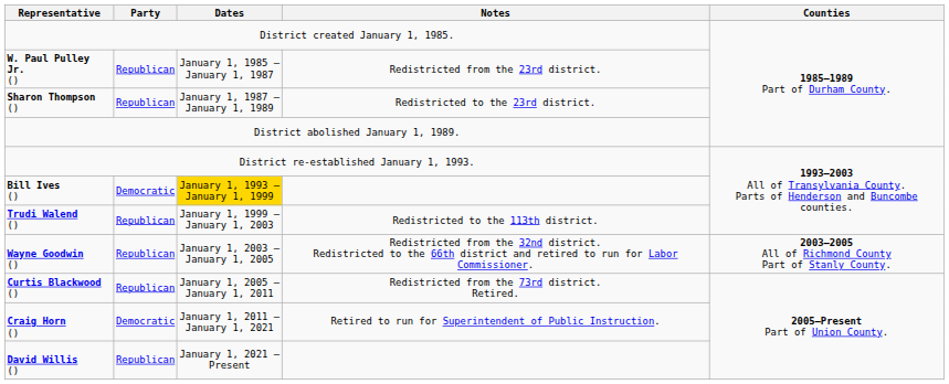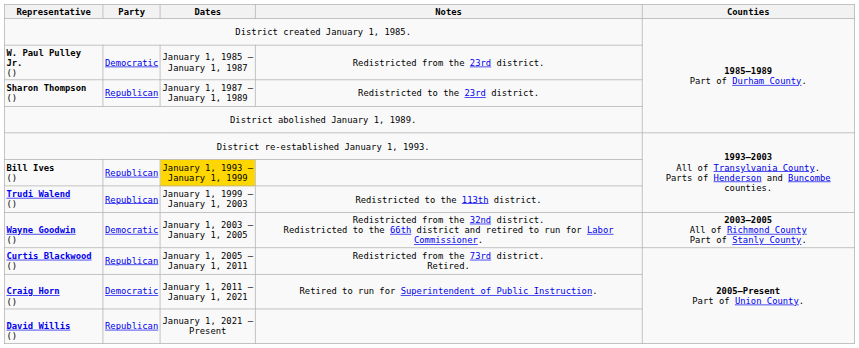W. Paul Pulley Jr. () | Party: Republican -> Democratic
Bill Ives () | Party: Democratic -> Republican
Wayne Goodwin () | Party: Republican -> Democratic
